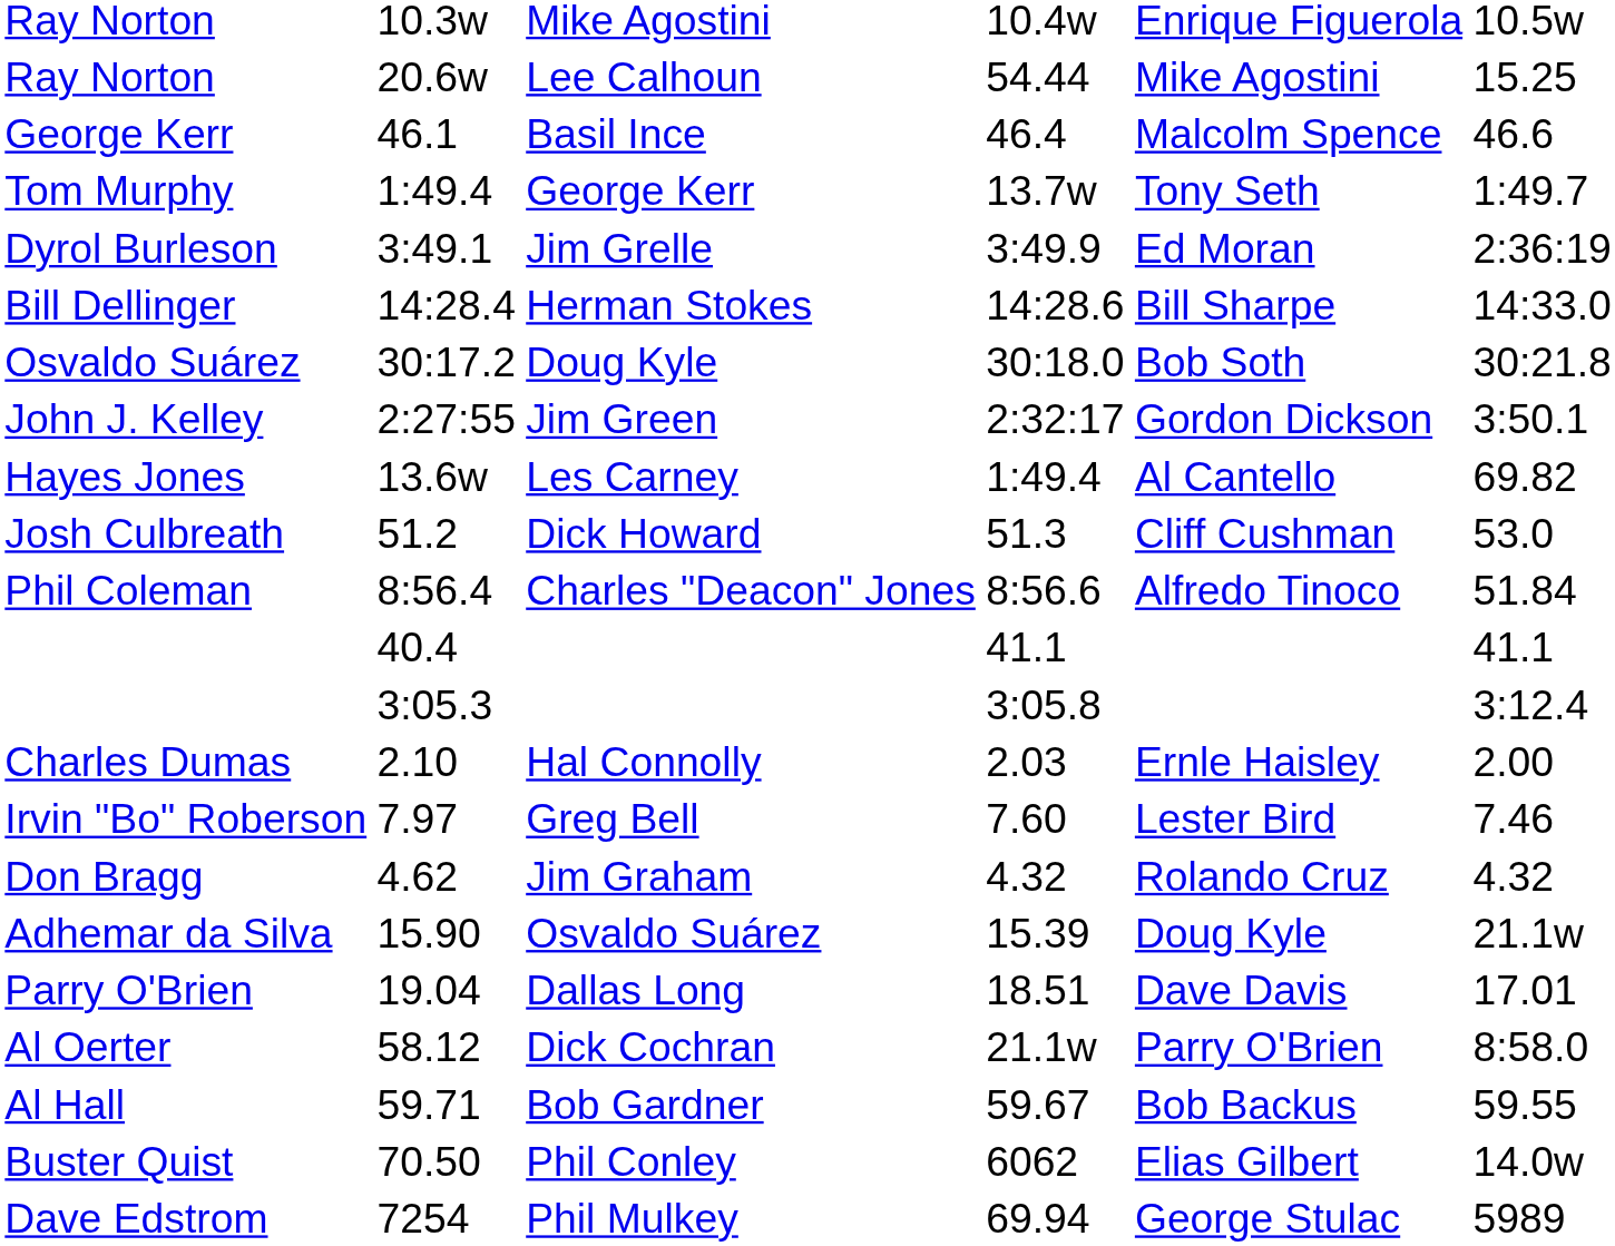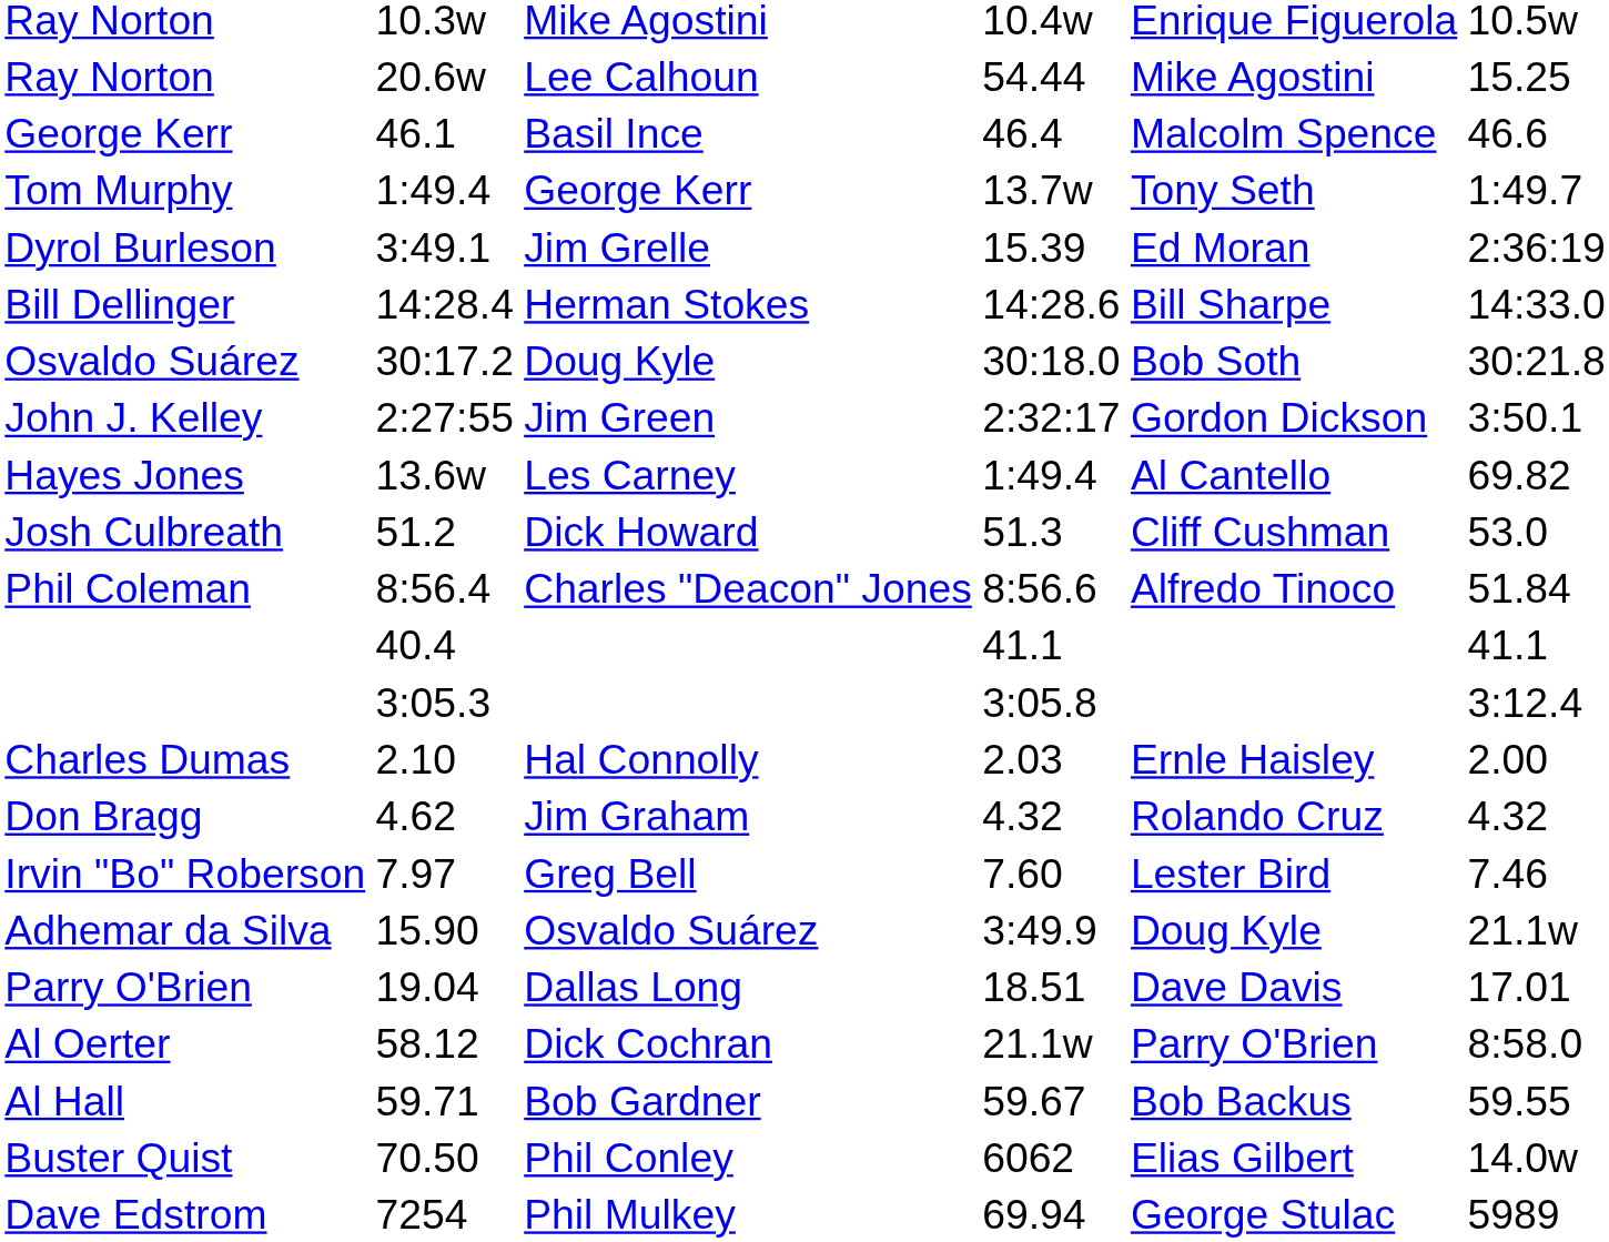Dyrol Burleson | column 5: 3:49.9 -> 15.39
rows swapped: Don Bragg <-> Irvin "Bo" Roberson
Adhemar da Silva | column 5: 15.39 -> 3:49.9
